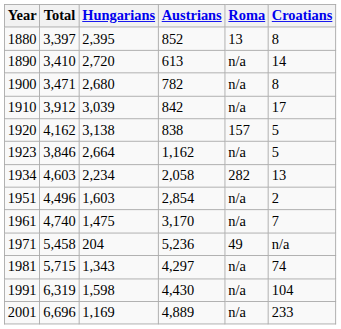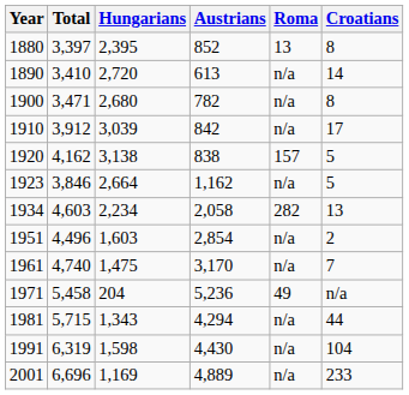1981 | Austrians: 4,297 -> 4,294
1981 | Croatians: 74 -> 44
